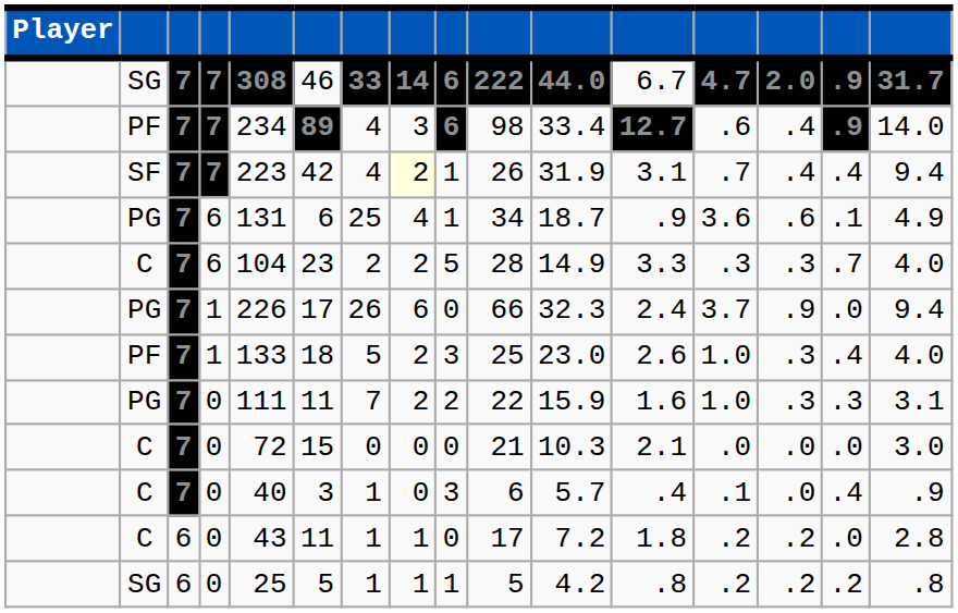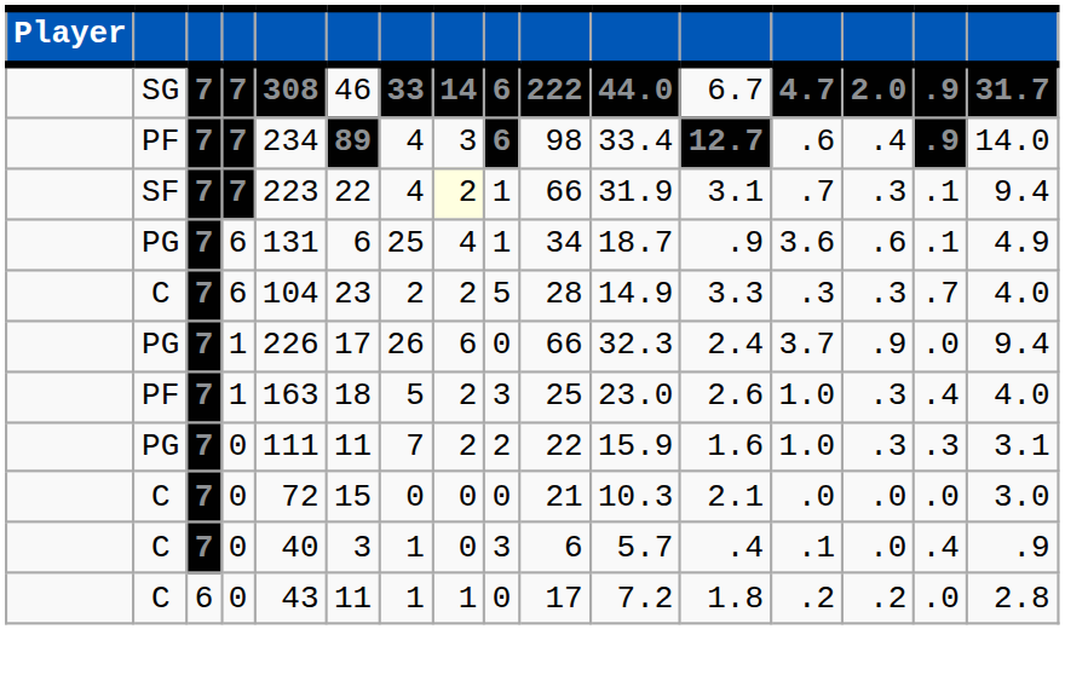SF | column 6: 42 -> 22
SF | column 10: 26 -> 66
SF | column 14: .4 -> .3
SF | column 15: .4 -> .1
PF / 1 | column 5: 133 -> 163
- row: SG | 6 | 0 | 25 | 5 | 1 | 1 | 1 | 5 | 4.2 | .8 | .2 | .2 | .2 | .8
